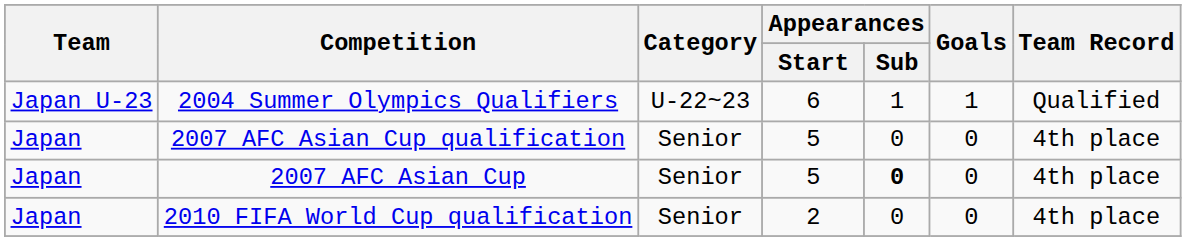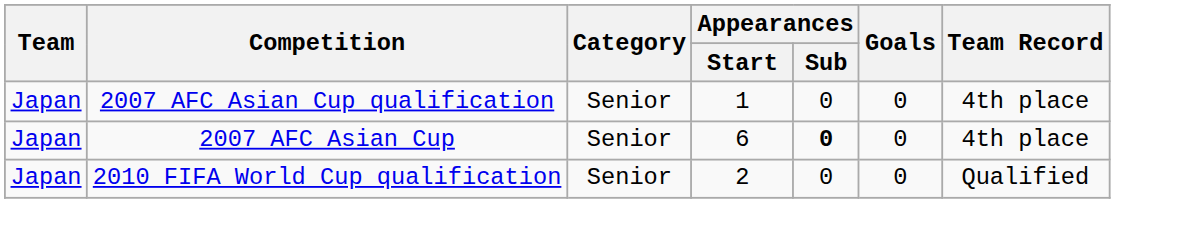- row: Japan U-23 | 2004 Summer Olympics Qualifiers | U-22~23 | 6 | 1 | 1 | Qualified
2007 AFC Asian Cup qualification | Appearances / Start: 5 -> 1
2007 AFC Asian Cup | Appearances / Start: 5 -> 6
2010 FIFA World Cup qualification | Team Record: 4th place -> Qualified
